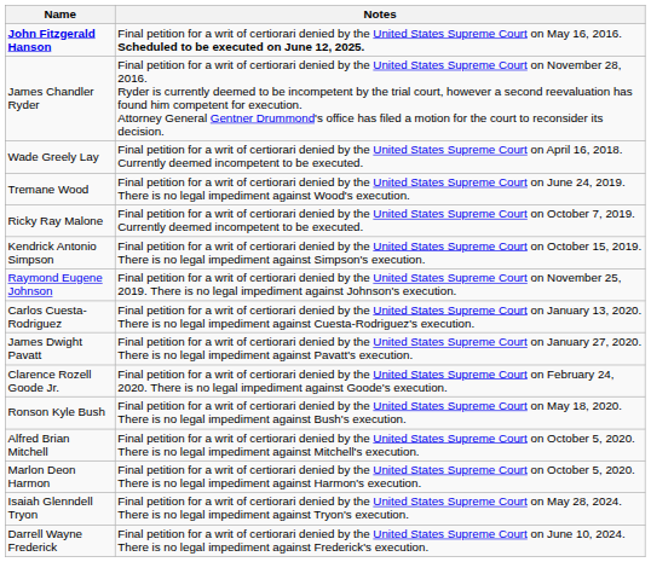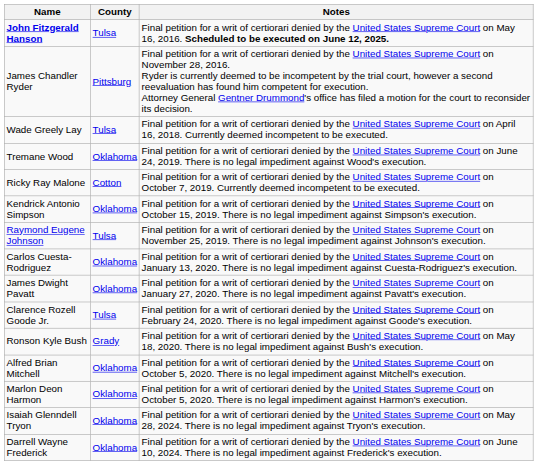+ column: County | Tulsa | Pittsburg | Tulsa | Oklahoma | Cotton | Oklahoma | Tulsa | Oklahoma | Oklahoma | Tulsa | Grady | Oklahoma | Oklahoma | Oklahoma | Oklahoma
